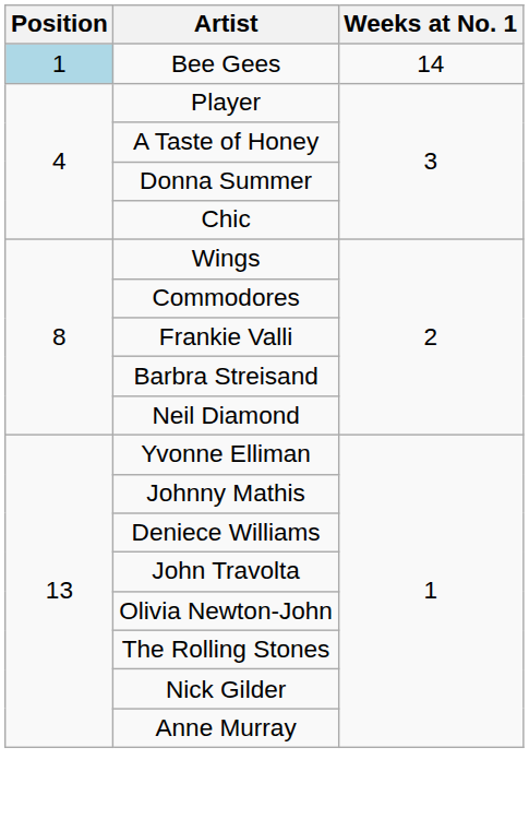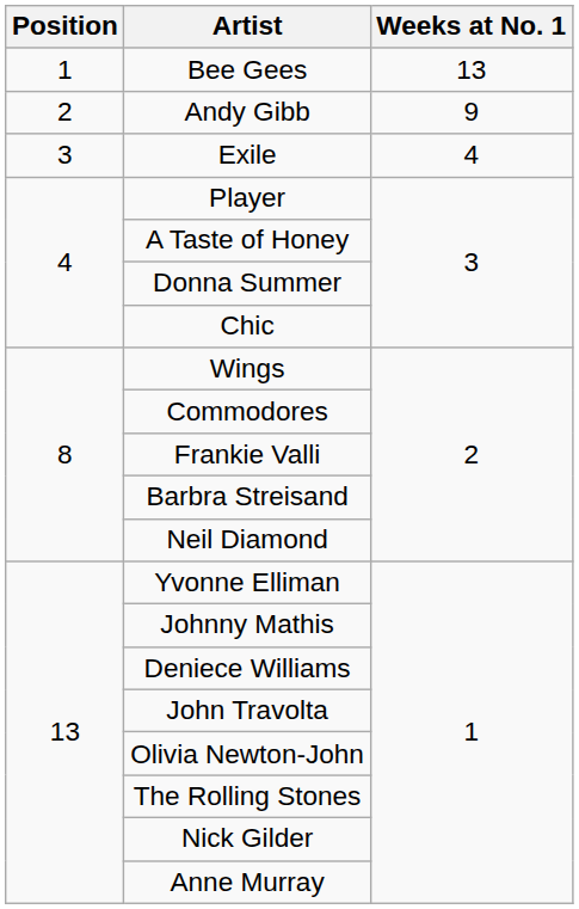Bee Gees | Position: lightblue background -> no background
Bee Gees | Weeks at No. 1: 14 -> 13
+ row: 2 | Andy Gibb | 9
+ row: 3 | Exile | 4
